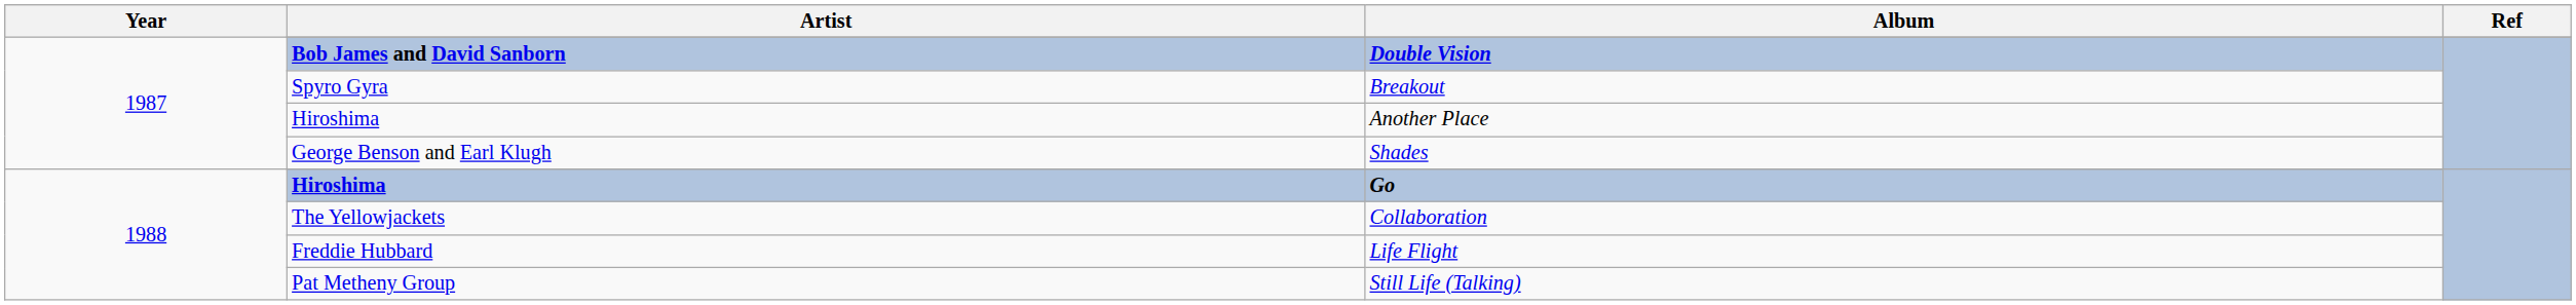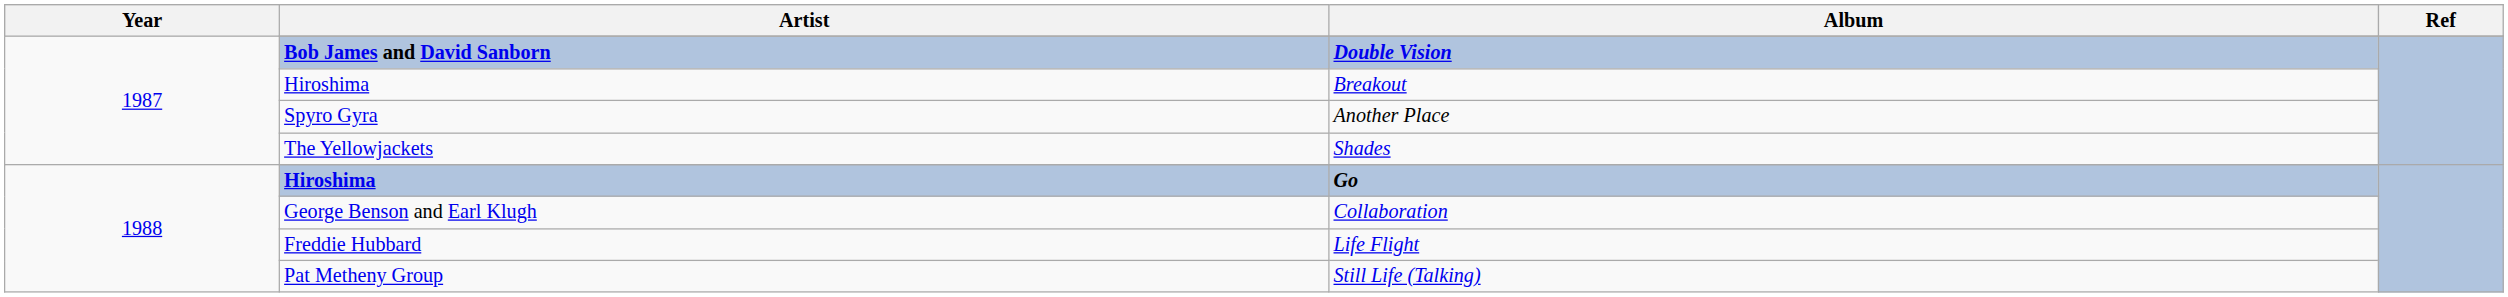Breakout | Artist: Spyro Gyra -> Hiroshima
Another Place | Artist: Hiroshima -> Spyro Gyra
Shades | Artist: George Benson and Earl Klugh -> The Yellowjackets
Collaboration | Artist: The Yellowjackets -> George Benson and Earl Klugh
